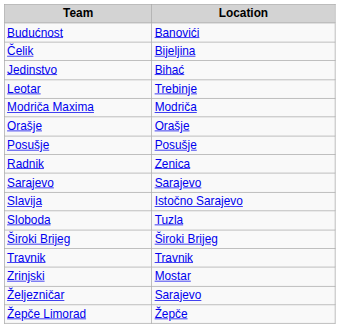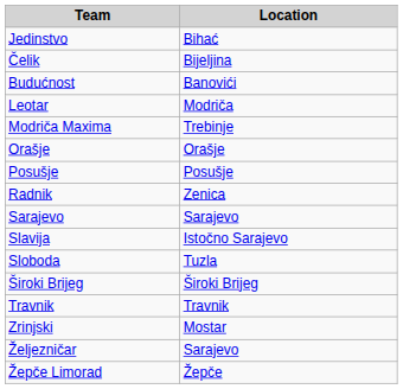rows swapped: Budućnost <-> Jedinstvo
Leotar | Location: Trebinje -> Modriča
Modriča Maxima | Location: Modriča -> Trebinje
